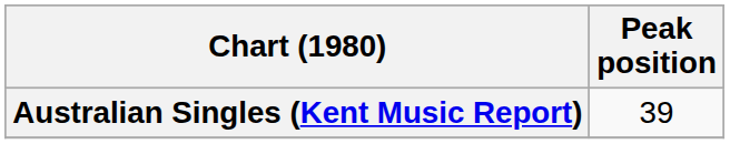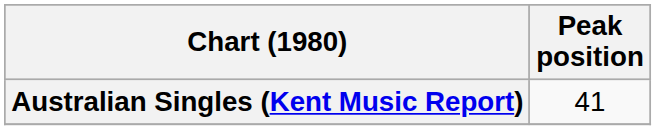Australian Singles (Kent Music Report) | Peak position: 39 -> 41
